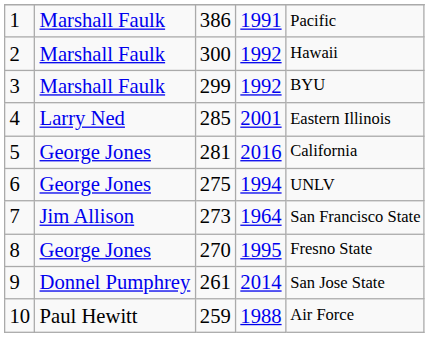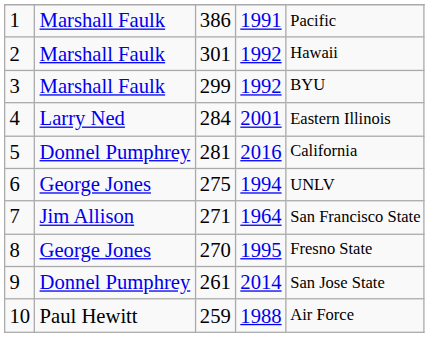2 | column 3: 300 -> 301
4 | column 3: 285 -> 284
5 | column 2: George Jones -> Donnel Pumphrey
7 | column 3: 273 -> 271
